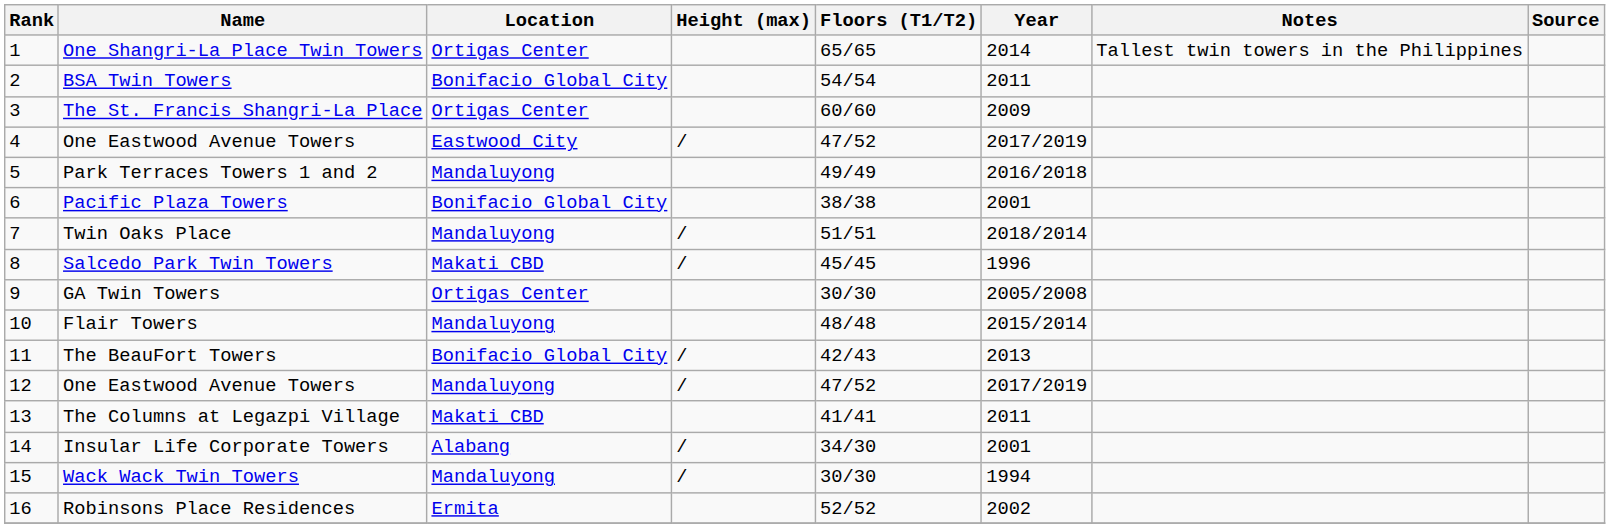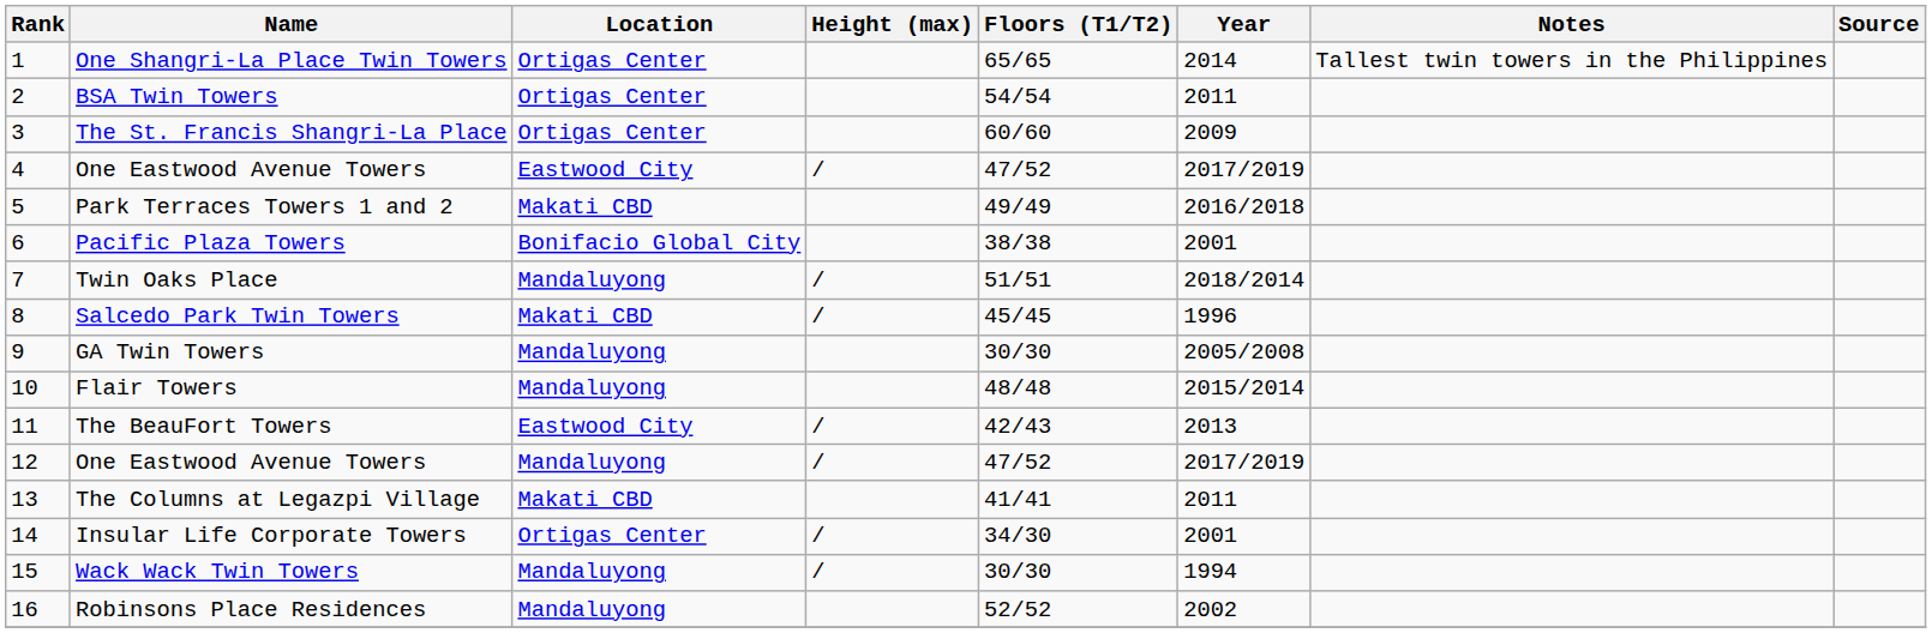BSA Twin Towers | Location: Bonifacio Global City -> Ortigas Center
Park Terraces Towers 1 and 2 | Location: Mandaluyong -> Makati CBD
GA Twin Towers | Location: Ortigas Center -> Mandaluyong
The BeauFort Towers | Location: Bonifacio Global City -> Eastwood City
Insular Life Corporate Towers | Location: Alabang -> Ortigas Center
Robinsons Place Residences | Location: Ermita -> Mandaluyong
